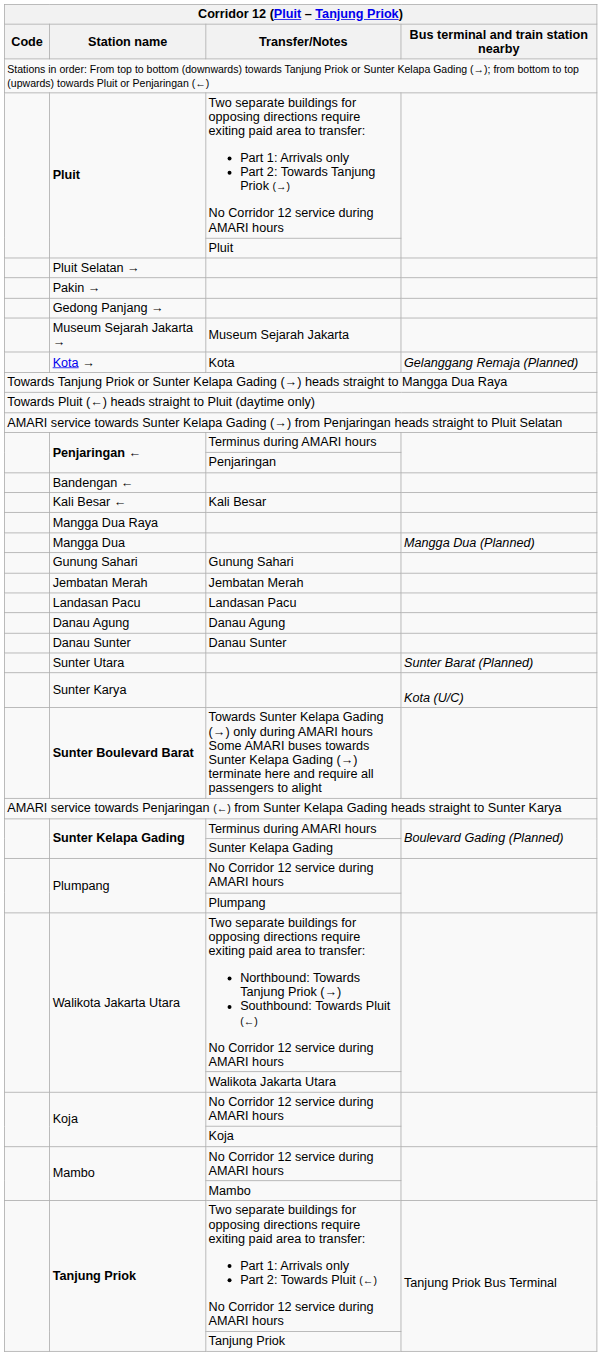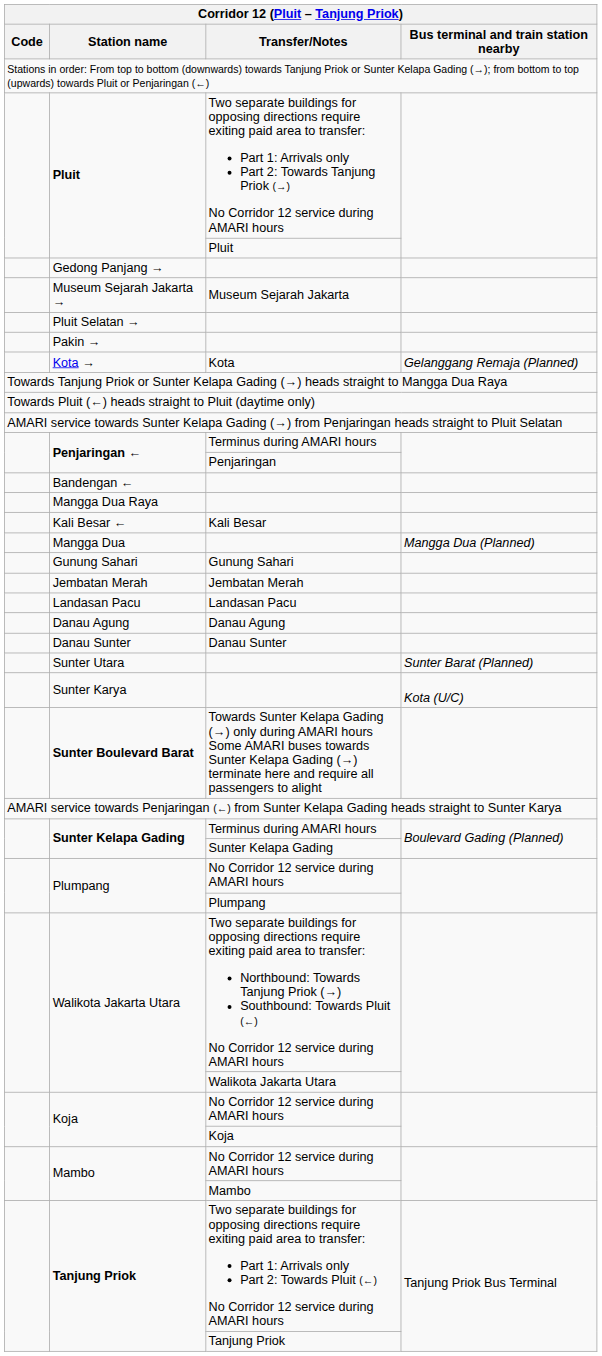rows swapped: Pluit Selatan → <-> Gedong Panjang →
rows swapped: Pakin → <-> Museum Sejarah Jakarta →
rows swapped: Kali Besar ← <-> Mangga Dua Raya
